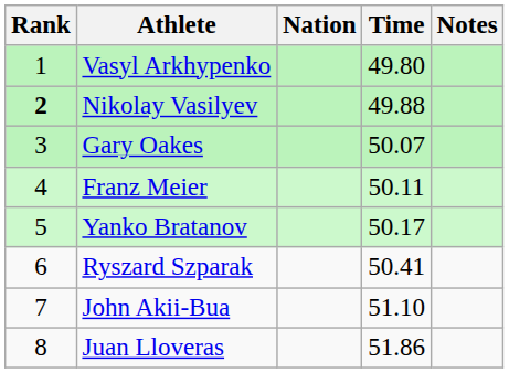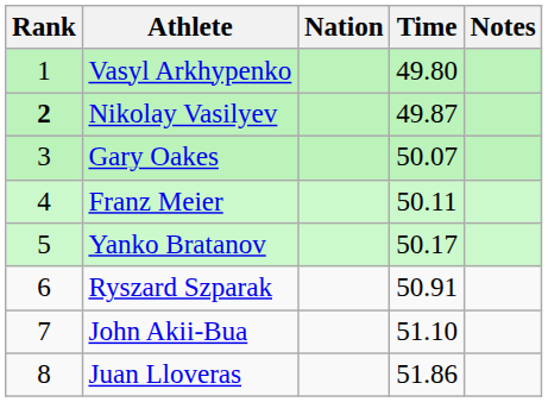Nikolay Vasilyev | Time: 49.88 -> 49.87
Ryszard Szparak | Time: 50.41 -> 50.91
